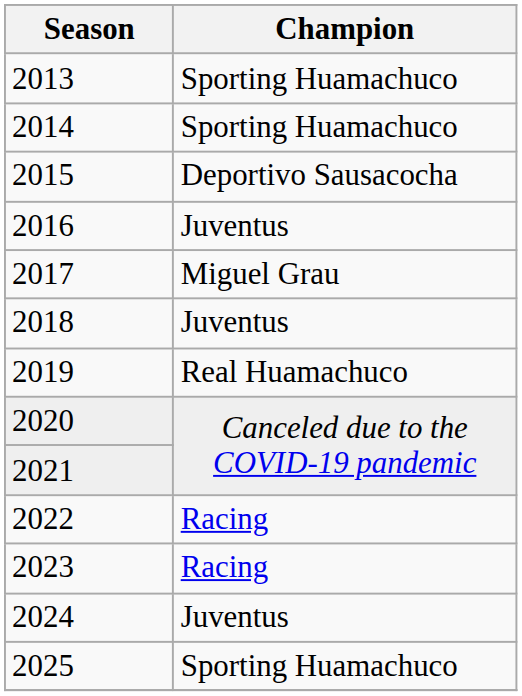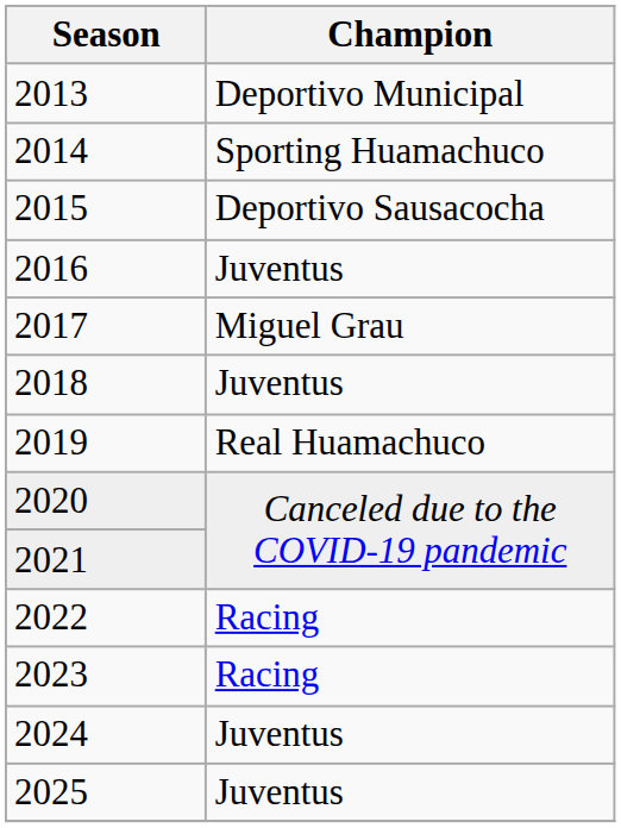2013 | Champion: Sporting Huamachuco -> Deportivo Municipal
2025 | Champion: Sporting Huamachuco -> Juventus
